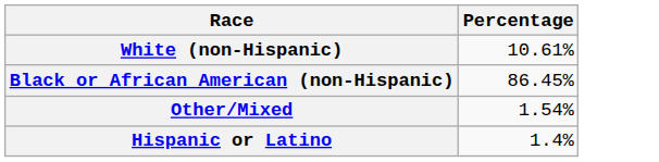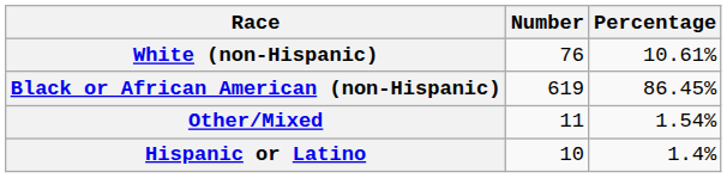+ column: Number | 76 | 619 | 11 | 10
